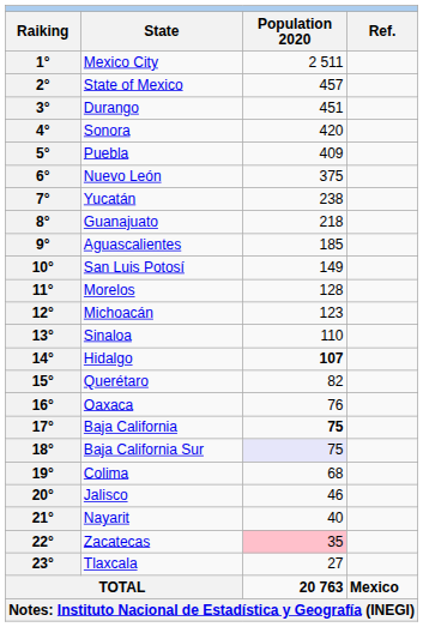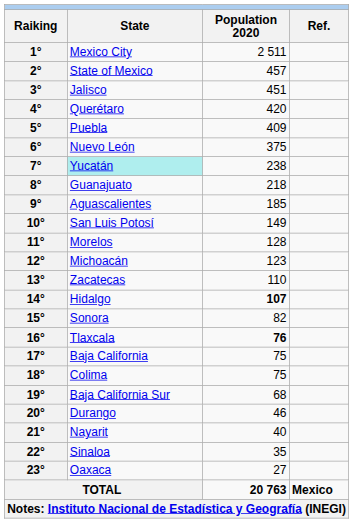3° | State: Durango -> Jalisco
4° | State: Sonora -> Querétaro
7° | State: no background -> paleturquoise background
13° | State: Sinaloa -> Zacatecas
15° | State: Querétaro -> Sonora
16° | State: Oaxaca -> Tlaxcala
16° | Population 2020: normal -> bold
17° | Population 2020: bold -> normal
18° | State: Baja California Sur -> Colima
18° | Population 2020: lavender background -> no background
19° | State: Colima -> Baja California Sur
20° | State: Jalisco -> Durango
22° | State: Zacatecas -> Sinaloa
22° | Population 2020: pink background -> no background
23° | State: Tlaxcala -> Oaxaca
